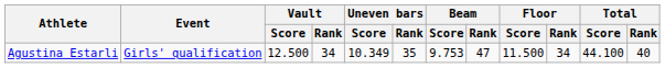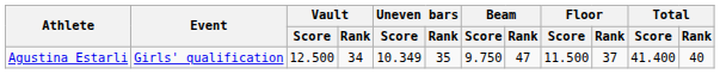Agustina Estarli | Beam / Score: 9.753 -> 9.750
Agustina Estarli | Floor / Rank: 34 -> 37
Agustina Estarli | Total / Score: 44.100 -> 41.400
